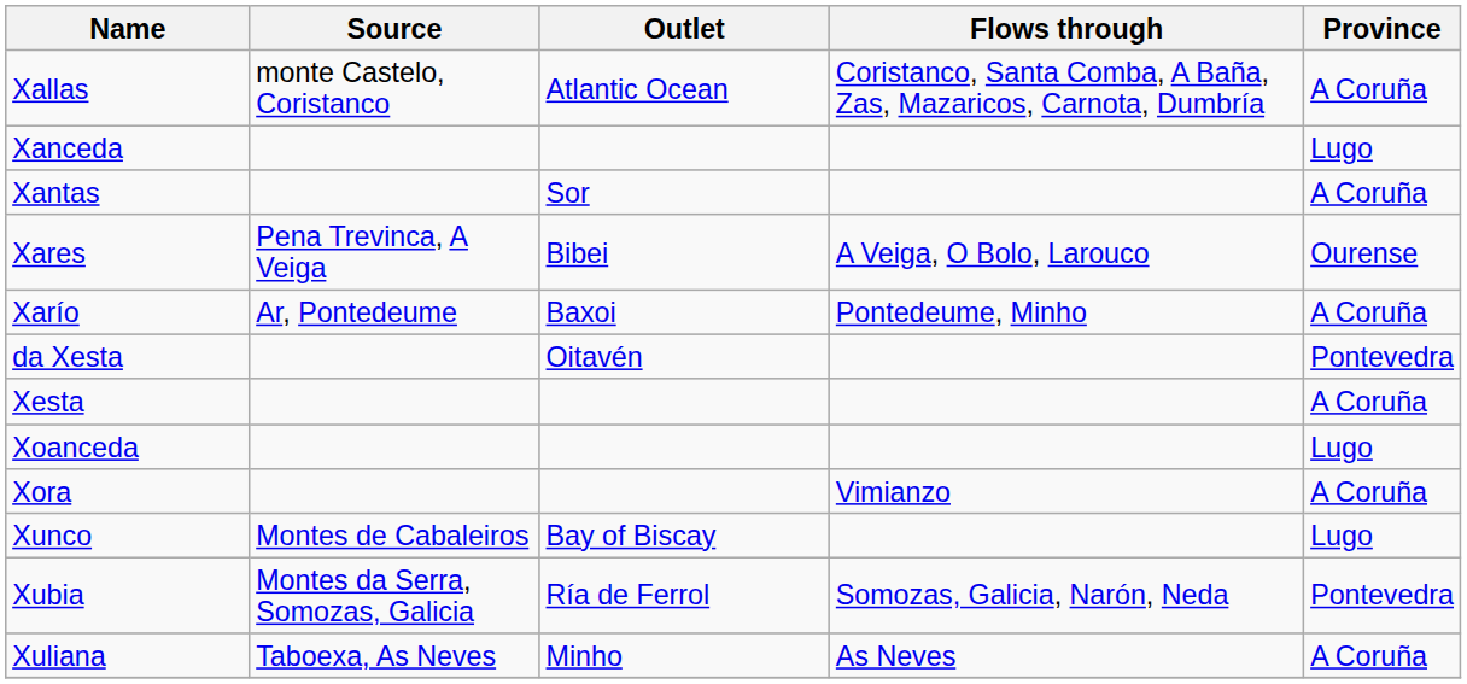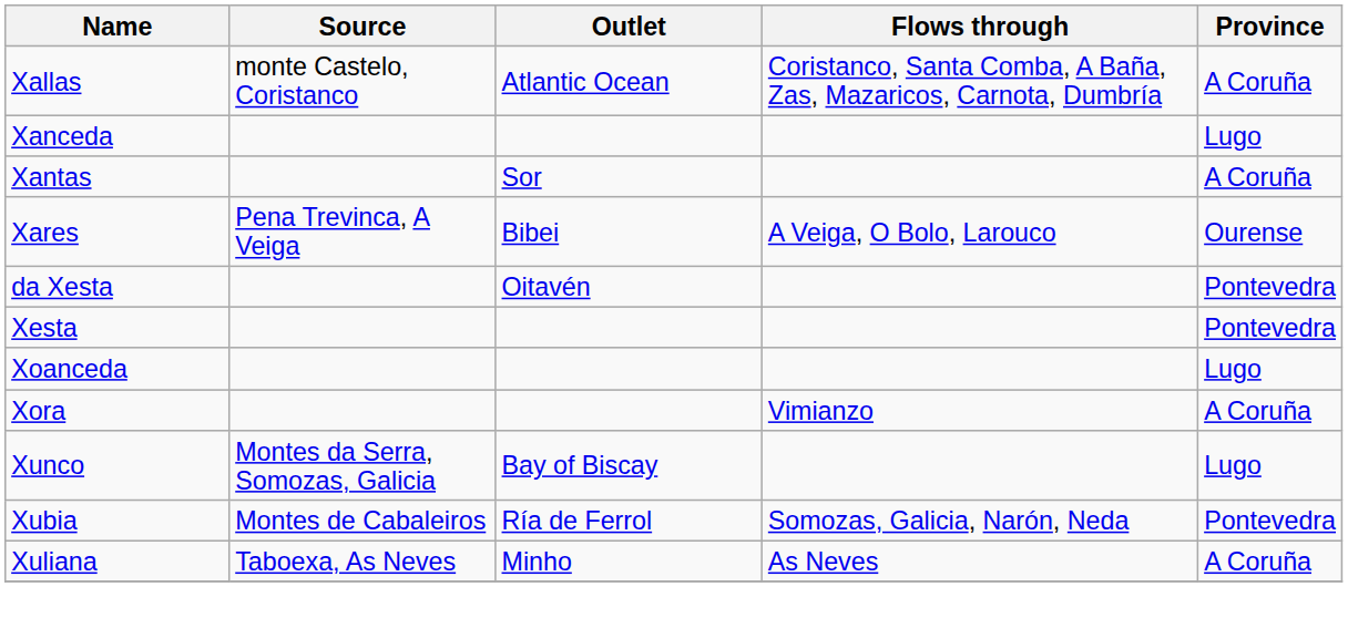- row: Xarío | Ar, Pontedeume | Baxoi | Pontedeume, Minho | A Coruña
Xesta | Province: A Coruña -> Pontevedra
Xunco | Source: Montes de Cabaleiros -> Montes da Serra, Somozas, Galicia
Xubia | Source: Montes da Serra, Somozas, Galicia -> Montes de Cabaleiros
